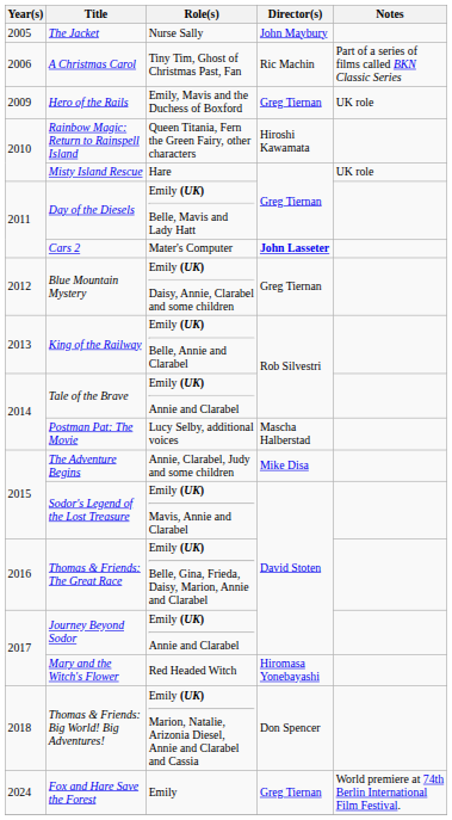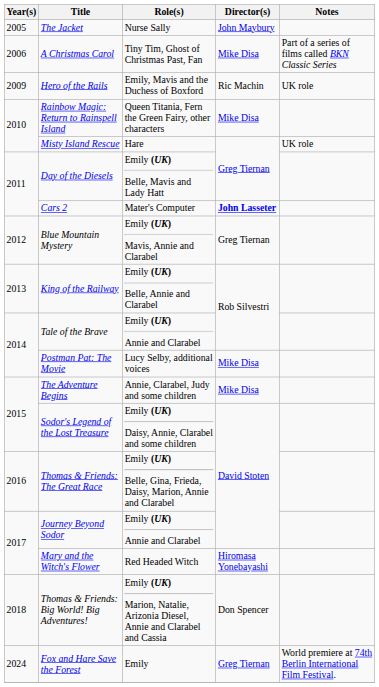A Christmas Carol | Director(s): Ric Machin -> Mike Disa
Hero of the Rails | Director(s): Greg Tiernan -> Ric Machin
Rainbow Magic: Return to Rainspell Island | Director(s): Hiroshi Kawamata -> Mike Disa
Blue Mountain Mystery | Role(s): Emily (UK) Daisy, Annie, Clarabel and some children -> Emily (UK) Mavis, Annie and Clarabel
Postman Pat: The Movie | Director(s): Mascha Halberstad -> Mike Disa
Sodor's Legend of the Lost Treasure | Role(s): Emily (UK) Mavis, Annie and Clarabel -> Emily (UK) Daisy, Annie, Clarabel and some children
